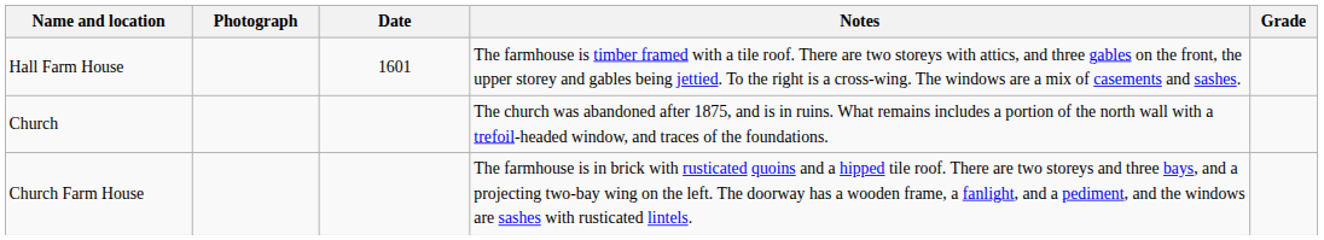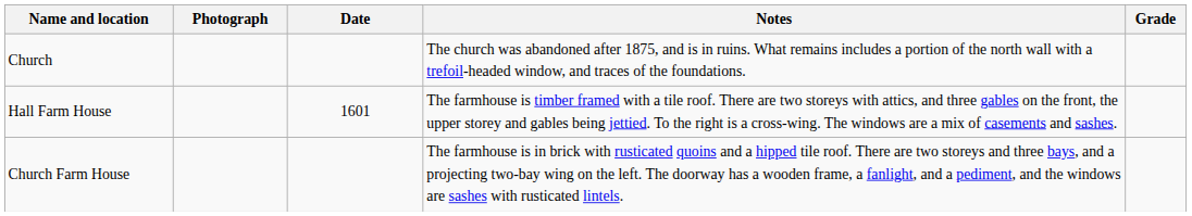rows swapped: Church <-> Hall Farm House
